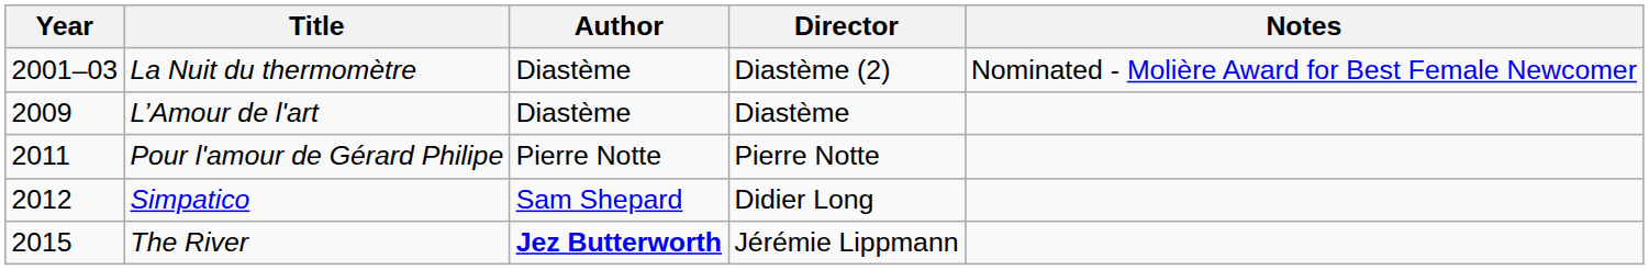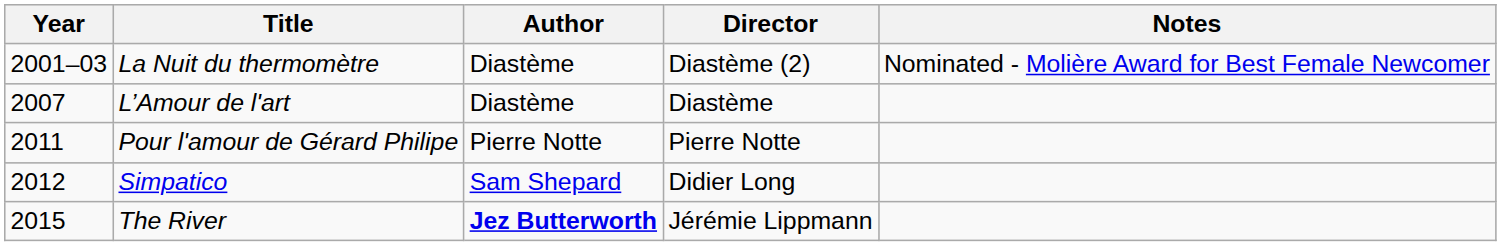L’Amour de l'art | Year: 2009 -> 2007
